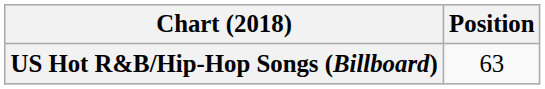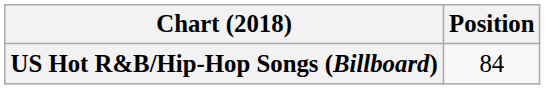US Hot R&B/Hip-Hop Songs (Billboard) | Position: 63 -> 84
